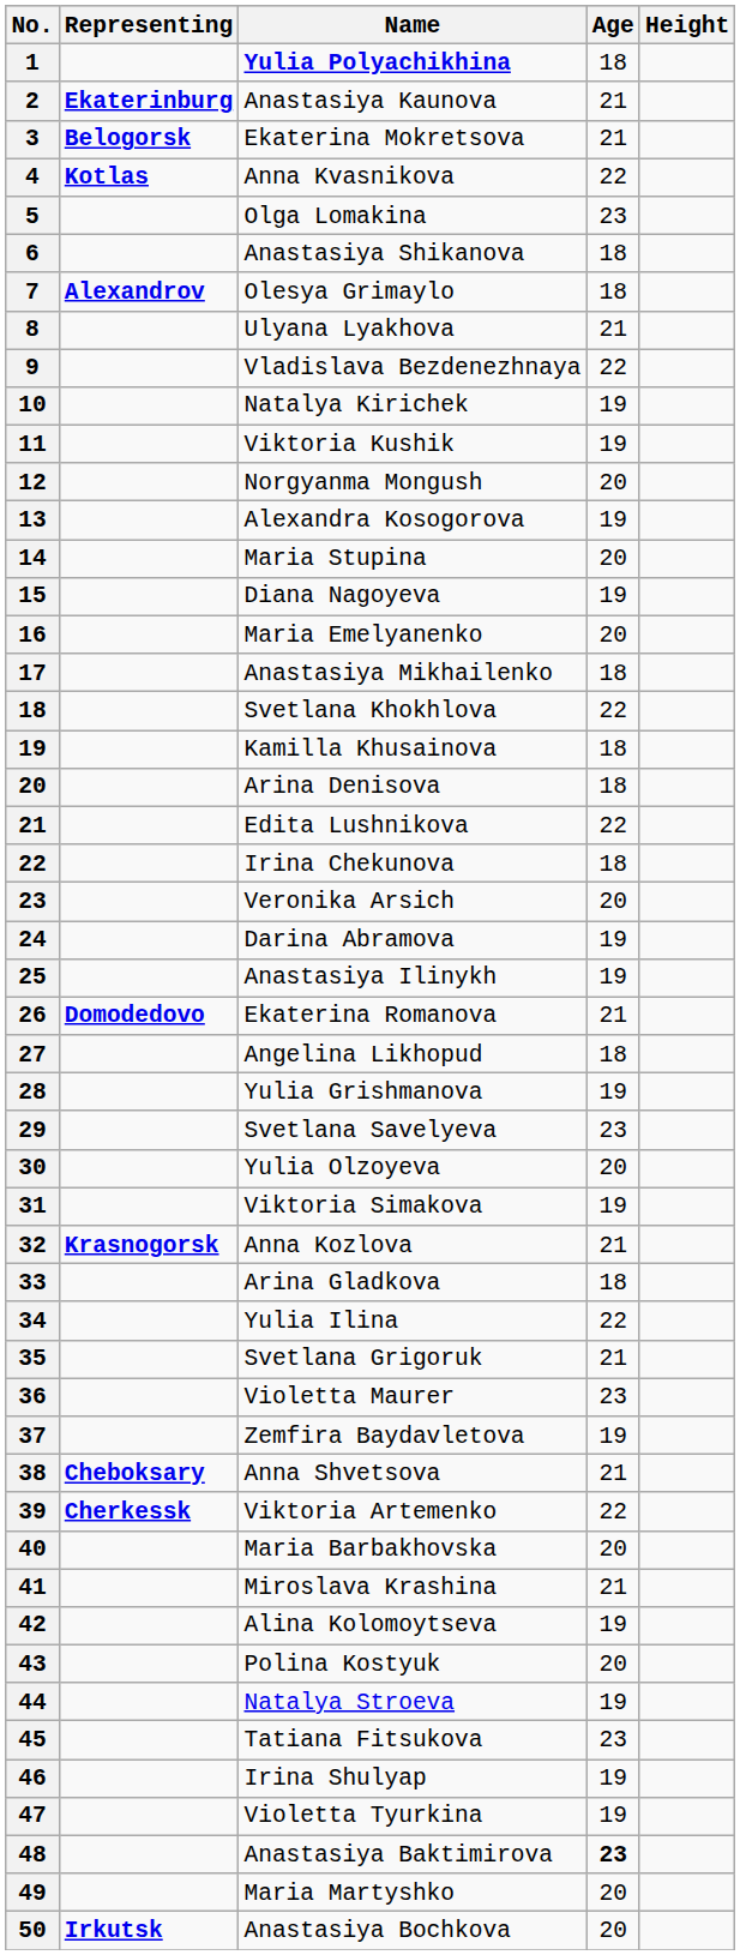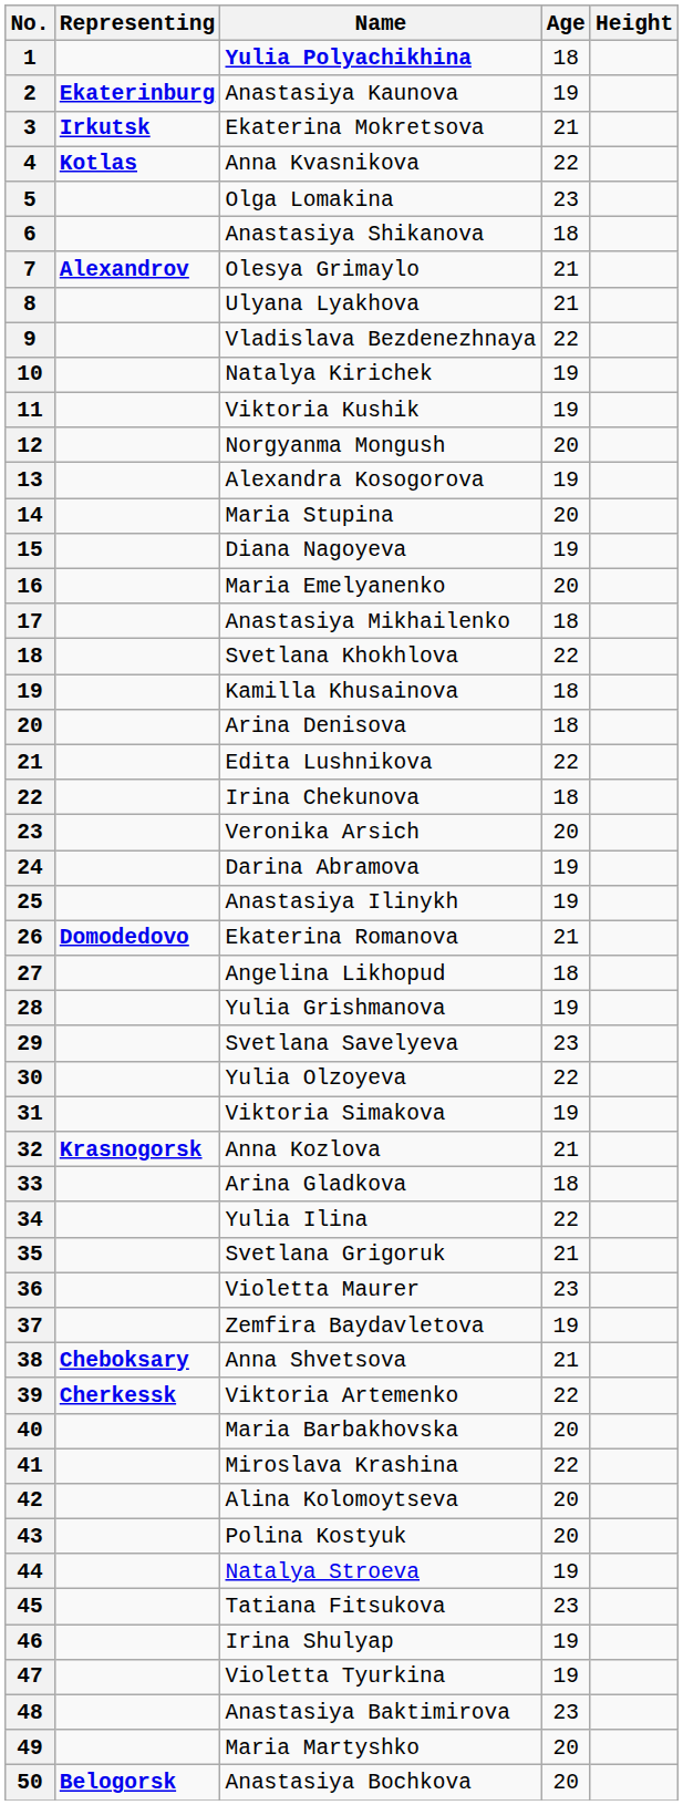Anastasiya Kaunova | Age: 21 -> 19
Ekaterina Mokretsova | Representing: Belogorsk -> Irkutsk
Olesya Grimaylo | Age: 18 -> 21
Yulia Olzoyeva | Age: 20 -> 22
Miroslava Krashina | Age: 21 -> 22
Alina Kolomoytseva | Age: 19 -> 20
Anastasiya Baktimirova | Age: bold -> normal
Anastasiya Bochkova | Representing: Irkutsk -> Belogorsk
